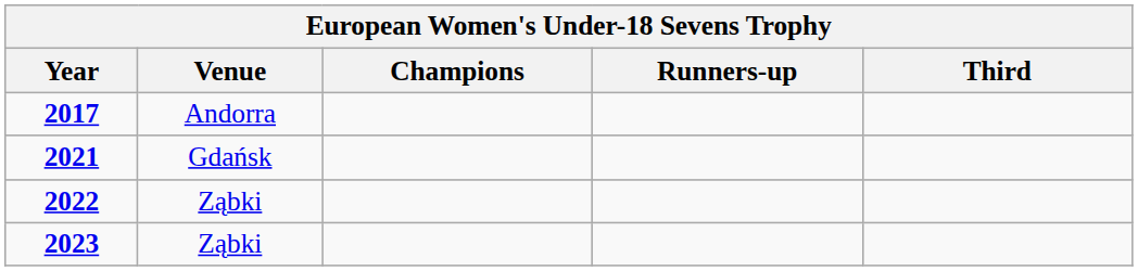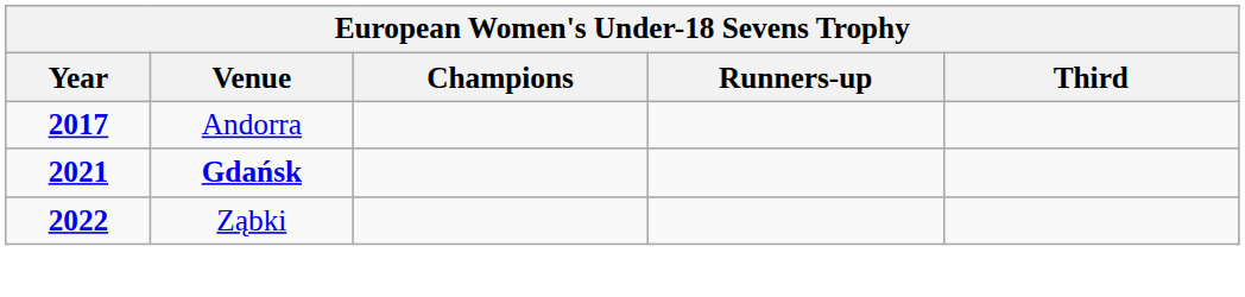2021 | Venue: normal -> bold
- row: 2023 | Ząbki
